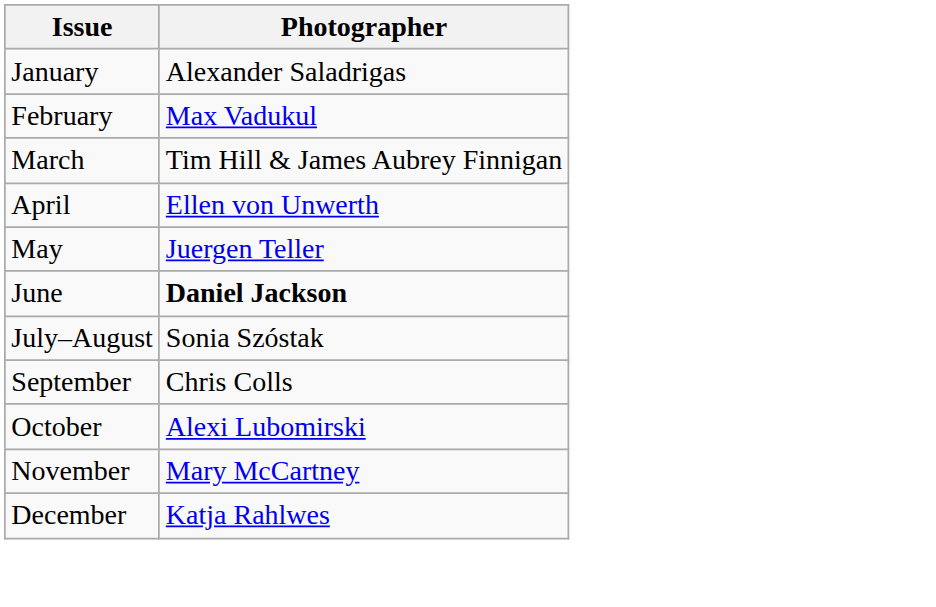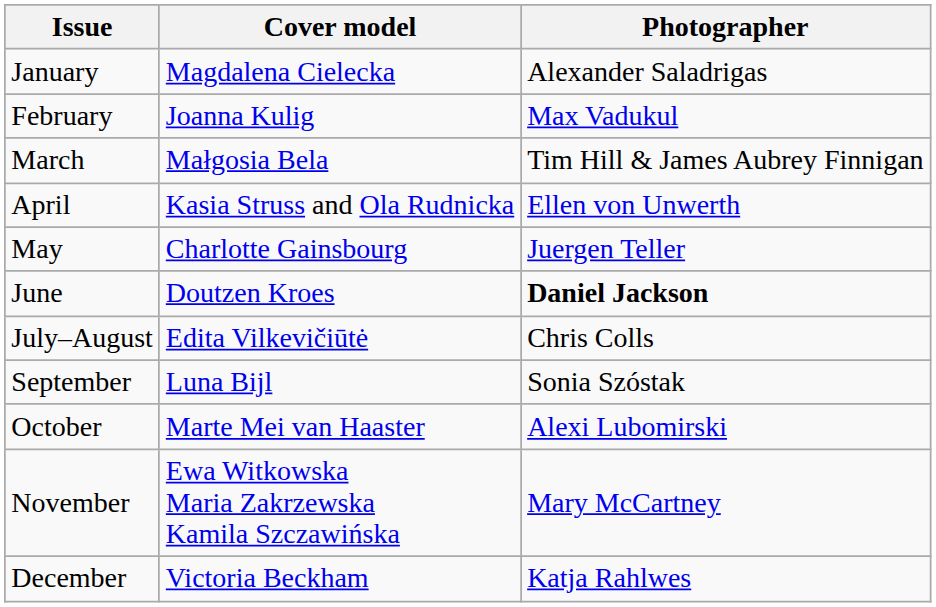+ column: Cover model | Magdalena Cielecka | Joanna Kulig | Małgosia Bela | Kasia Struss and Ola Rudnicka | Charlotte Gainsbourg | Doutzen Kroes | Edita Vilkevičiūtė | Luna Bijl | Marte Mei van Haaster | Ewa Witkowska Maria Zakrzewska Kamila Szczawińska | Victoria Beckham
July–August | Photographer: Sonia Szóstak -> Chris Colls
September | Photographer: Chris Colls -> Sonia Szóstak
